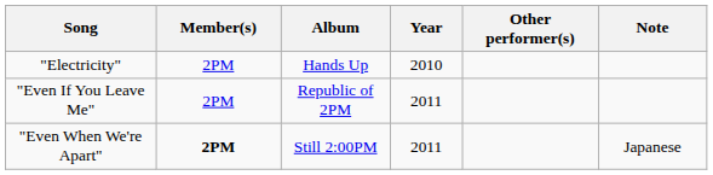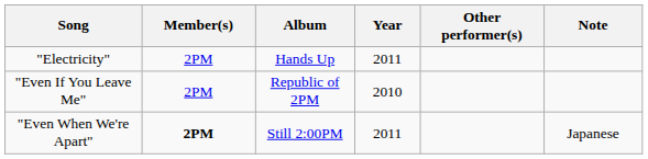"Electricity" | Year: 2010 -> 2011
"Even If You Leave Me" | Year: 2011 -> 2010
